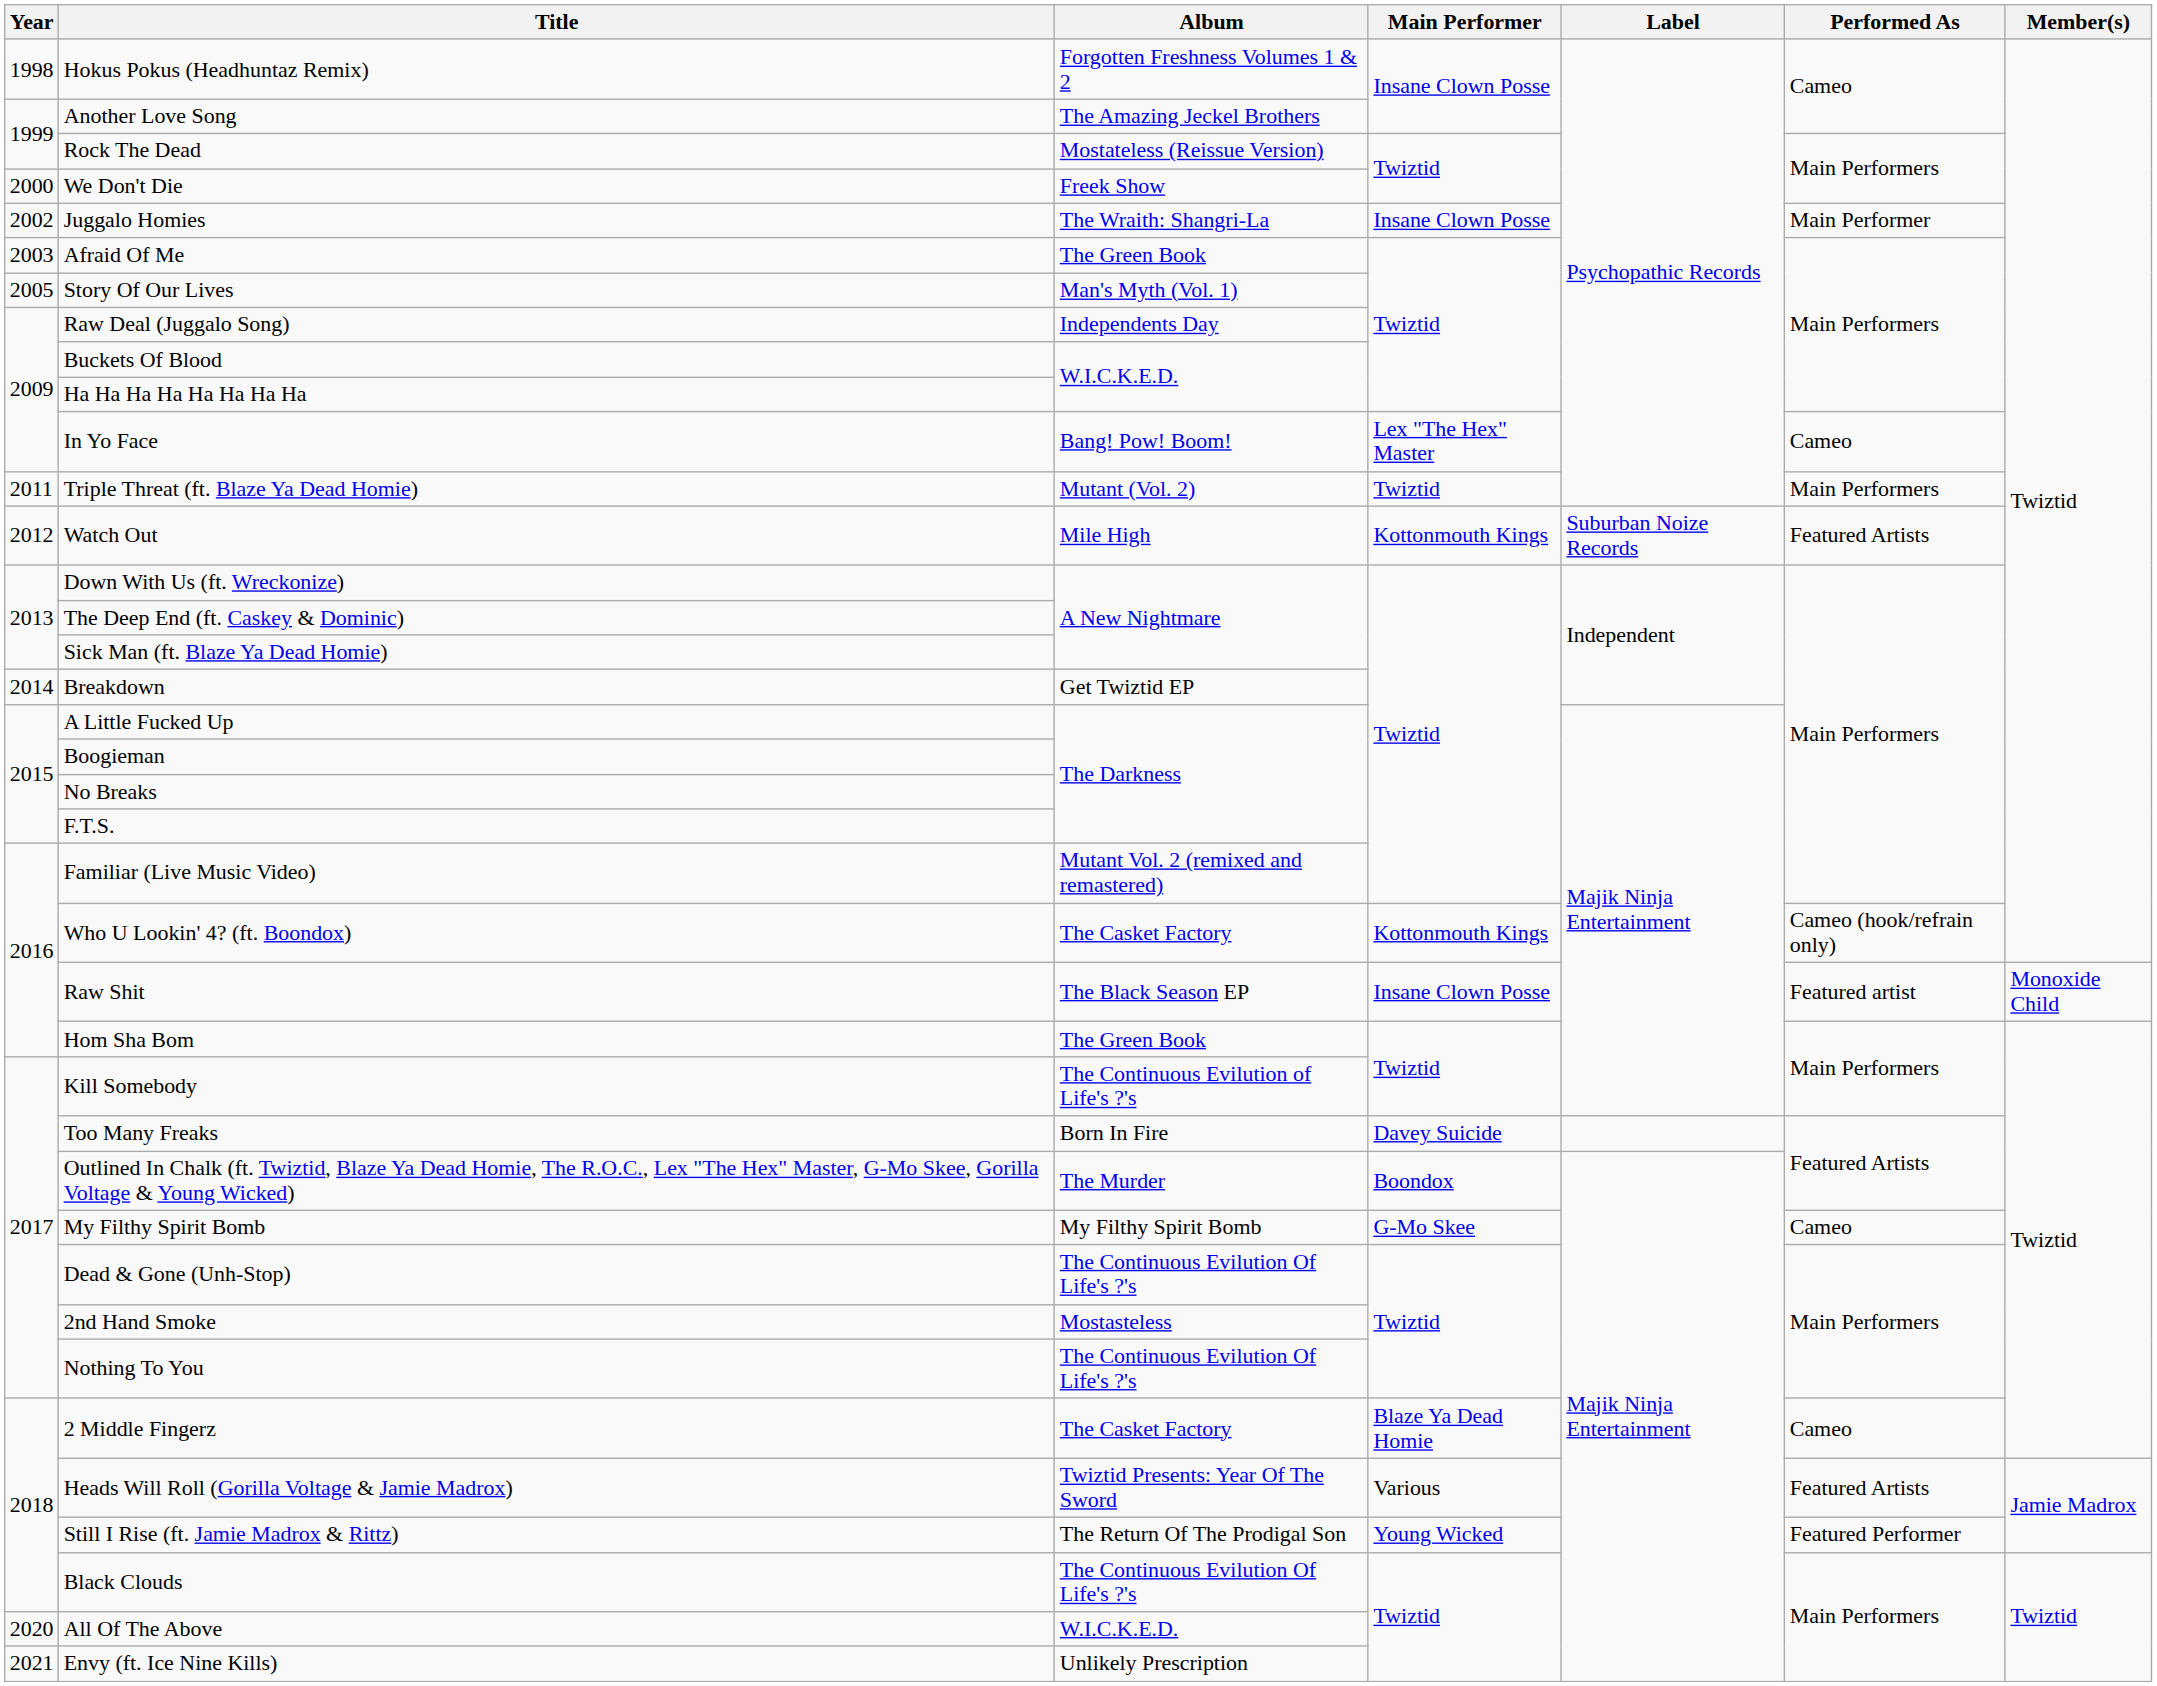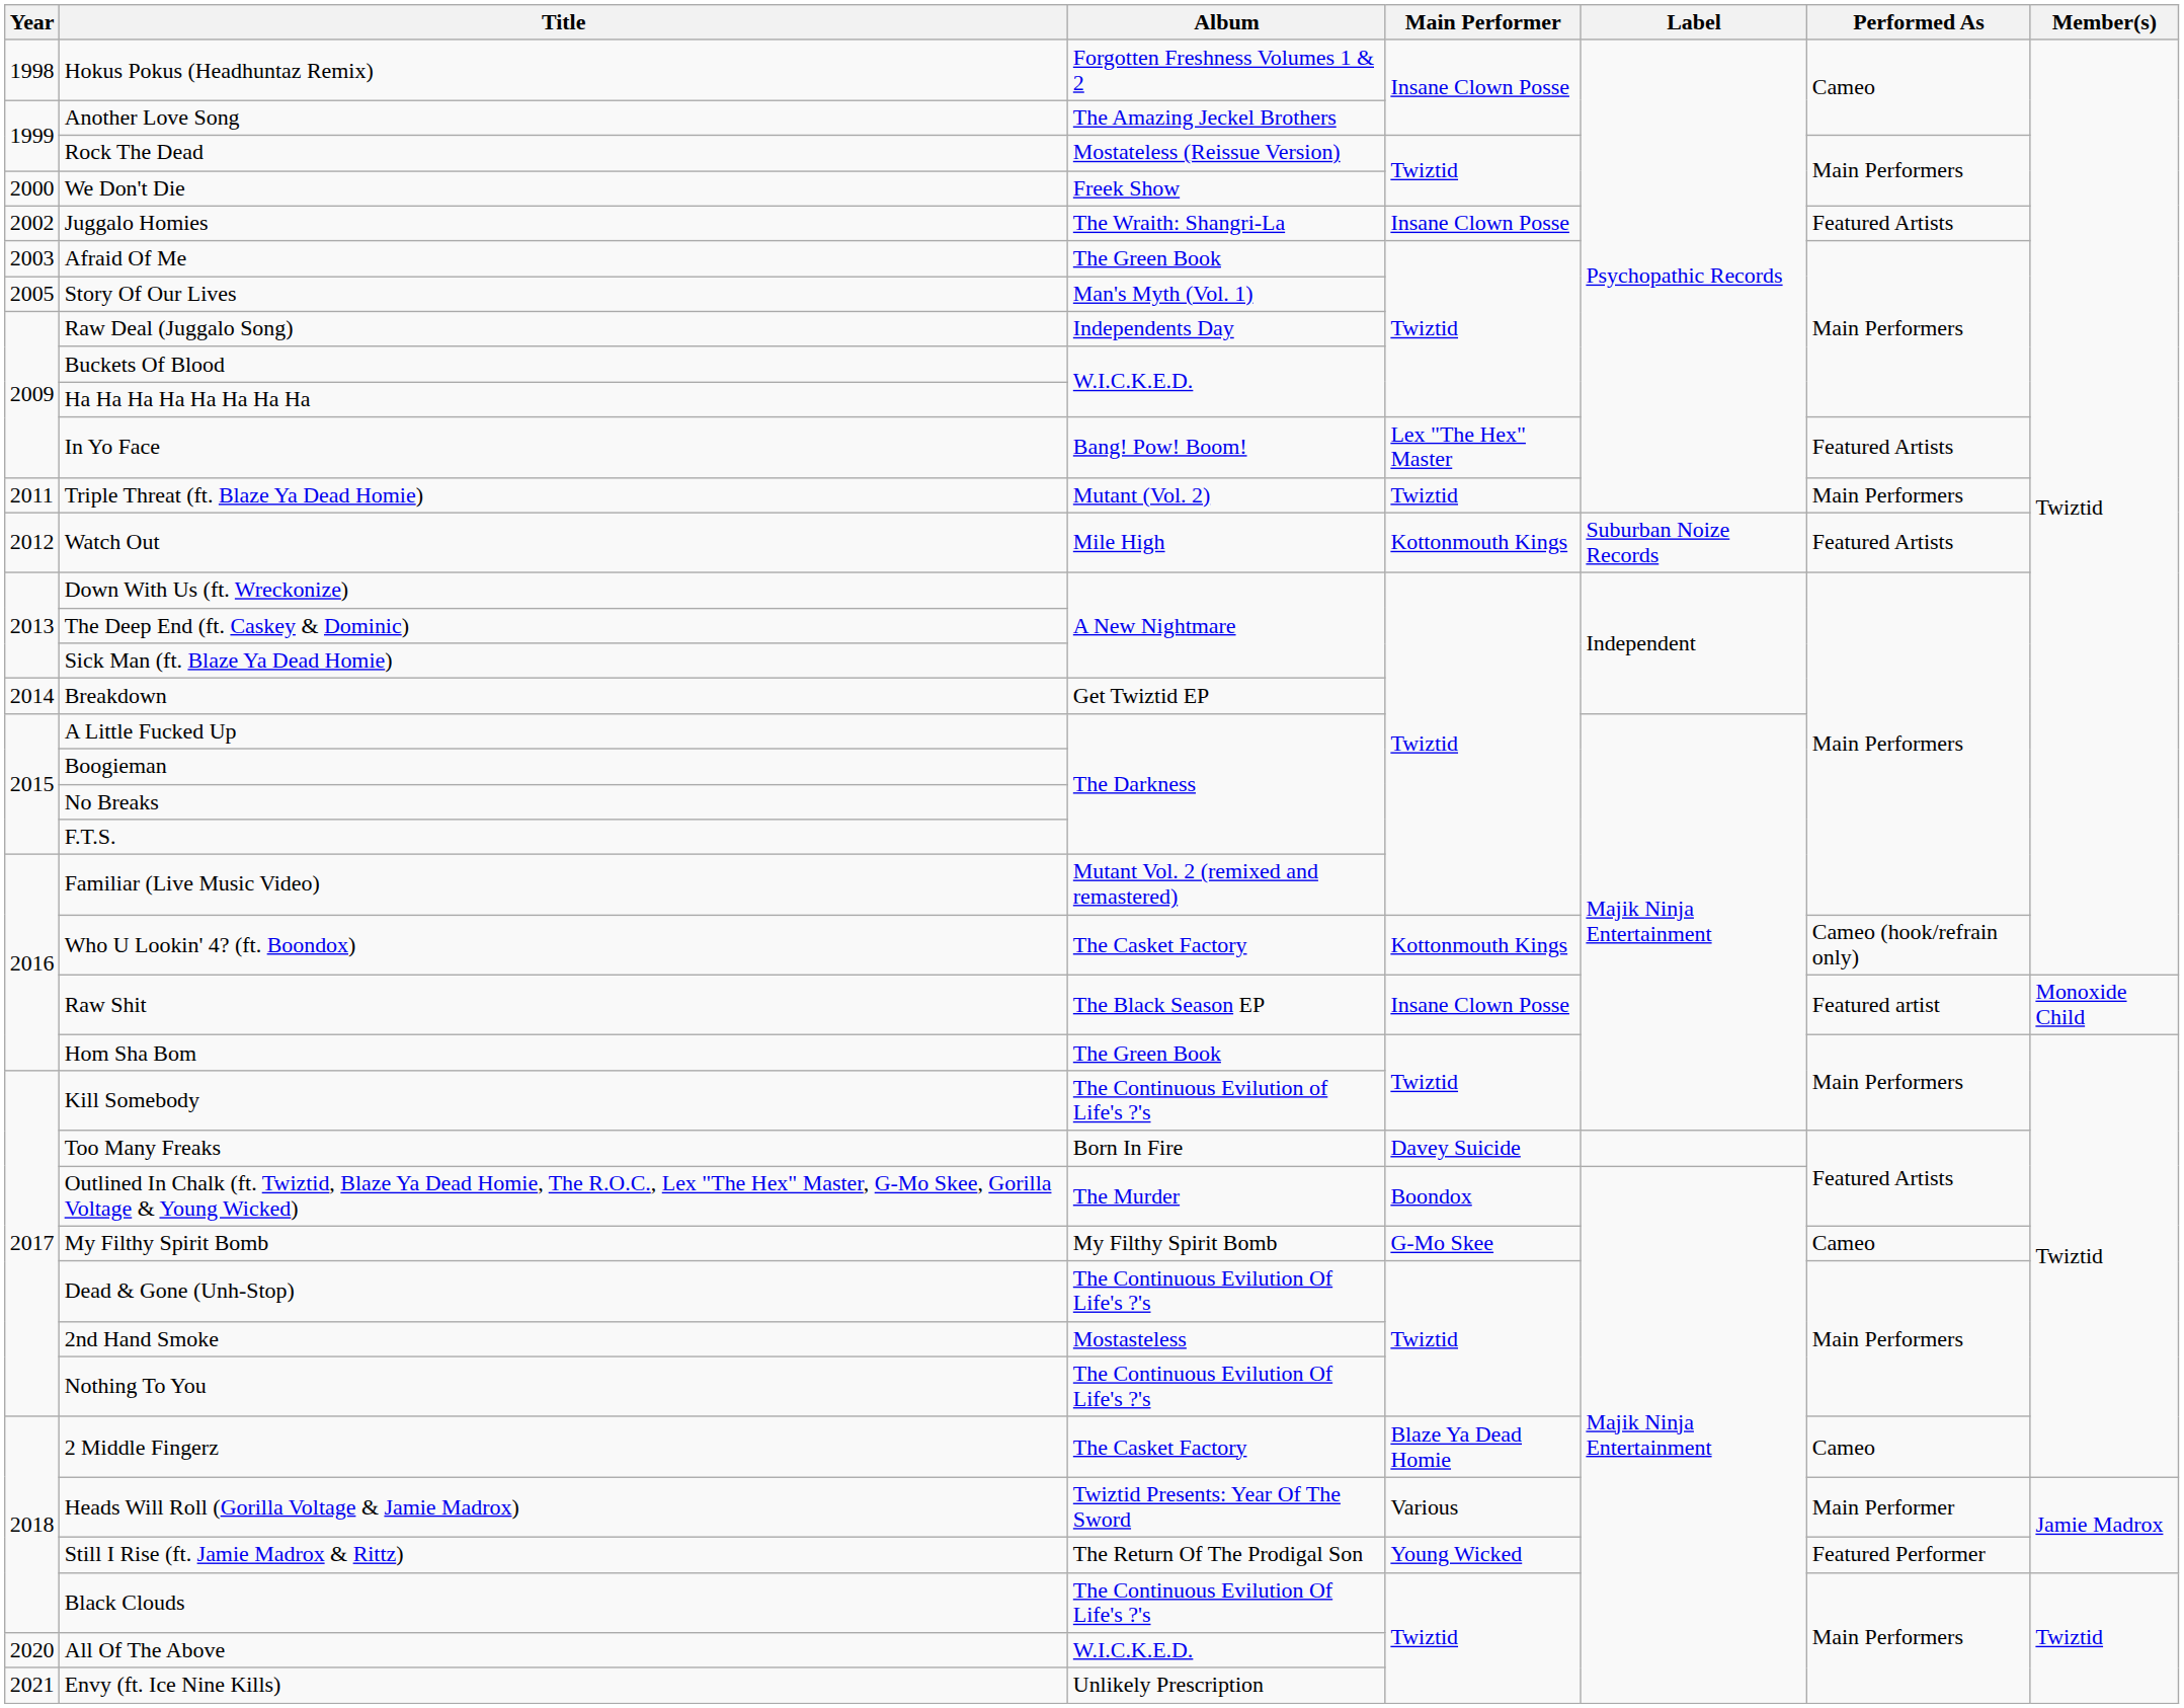Juggalo Homies | Performed As: Main Performer -> Featured Artists
In Yo Face | Performed As: Cameo -> Featured Artists
Heads Will Roll (Gorilla Voltage & Jamie Madrox) | Performed As: Featured Artists -> Main Performer
